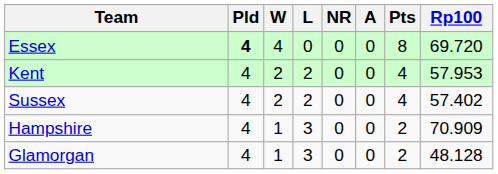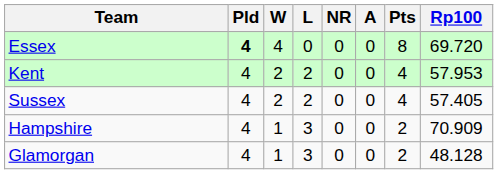Sussex | Rp100: 57.402 -> 57.405
